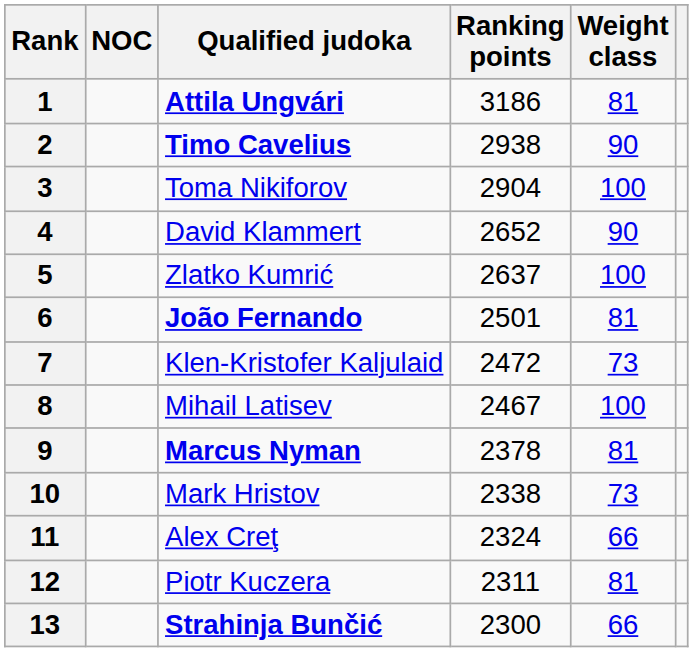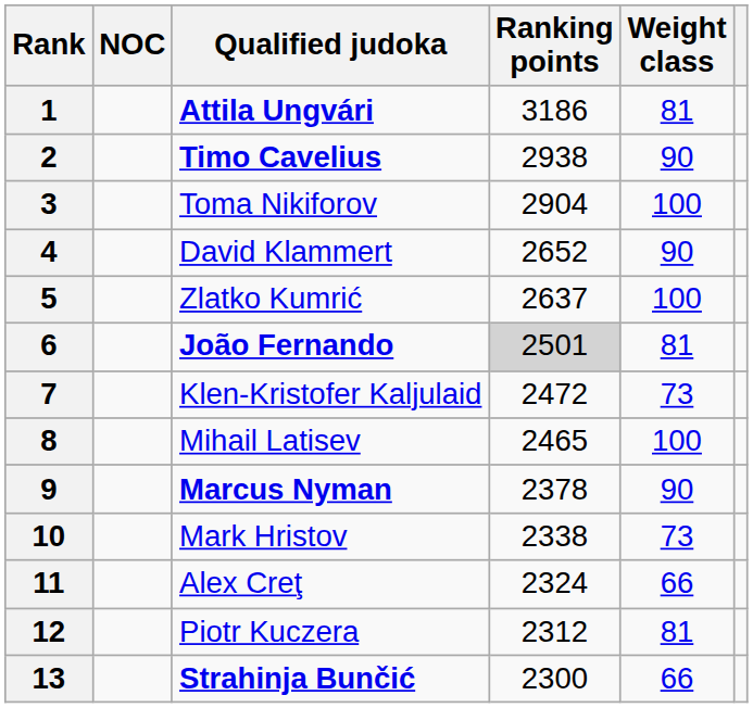6 | Ranking points: no background -> lightgrey background
8 | Ranking points: 2467 -> 2465
9 | Weight class: 81 -> 90
12 | Ranking points: 2311 -> 2312
